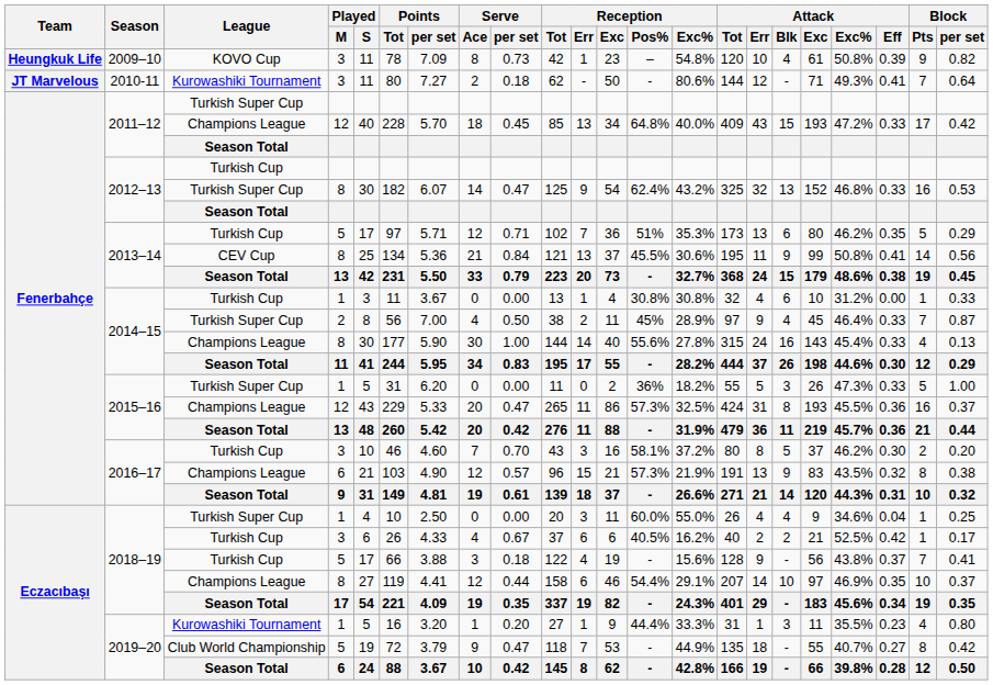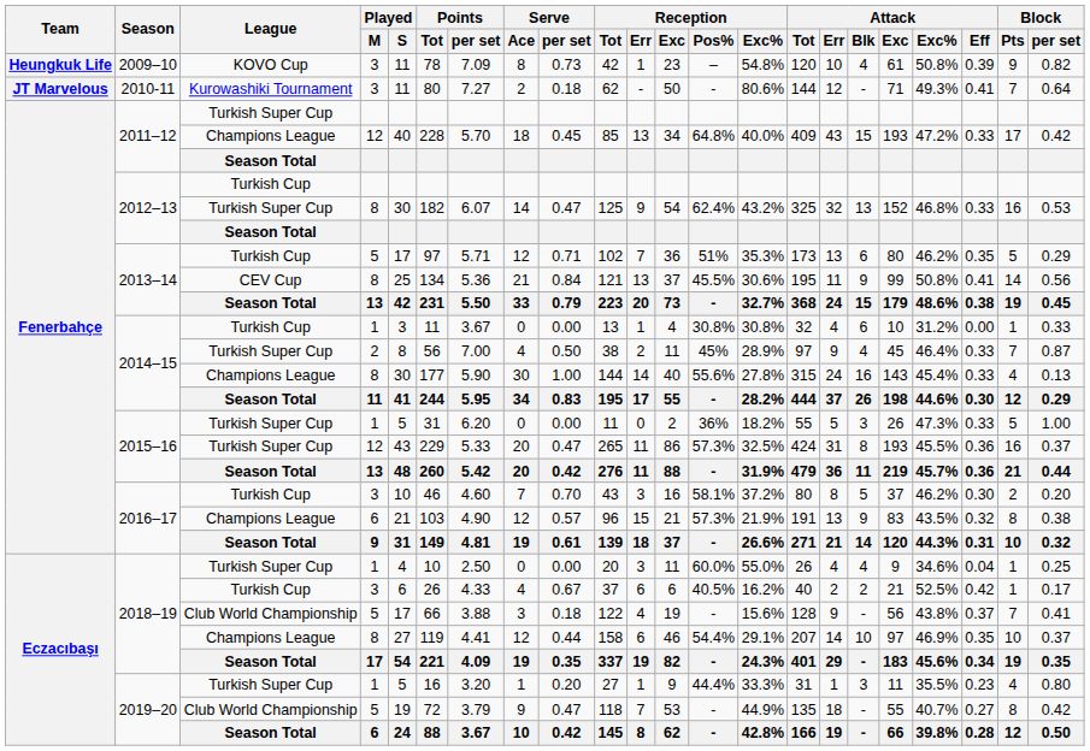2015–16 / 12 | League: Champions League -> Turkish Super Cup
2018–19 / 5 | League: Turkish Cup -> Club World Championship
2019–20 / 1 | League: Kurowashiki Tournament -> Turkish Super Cup
